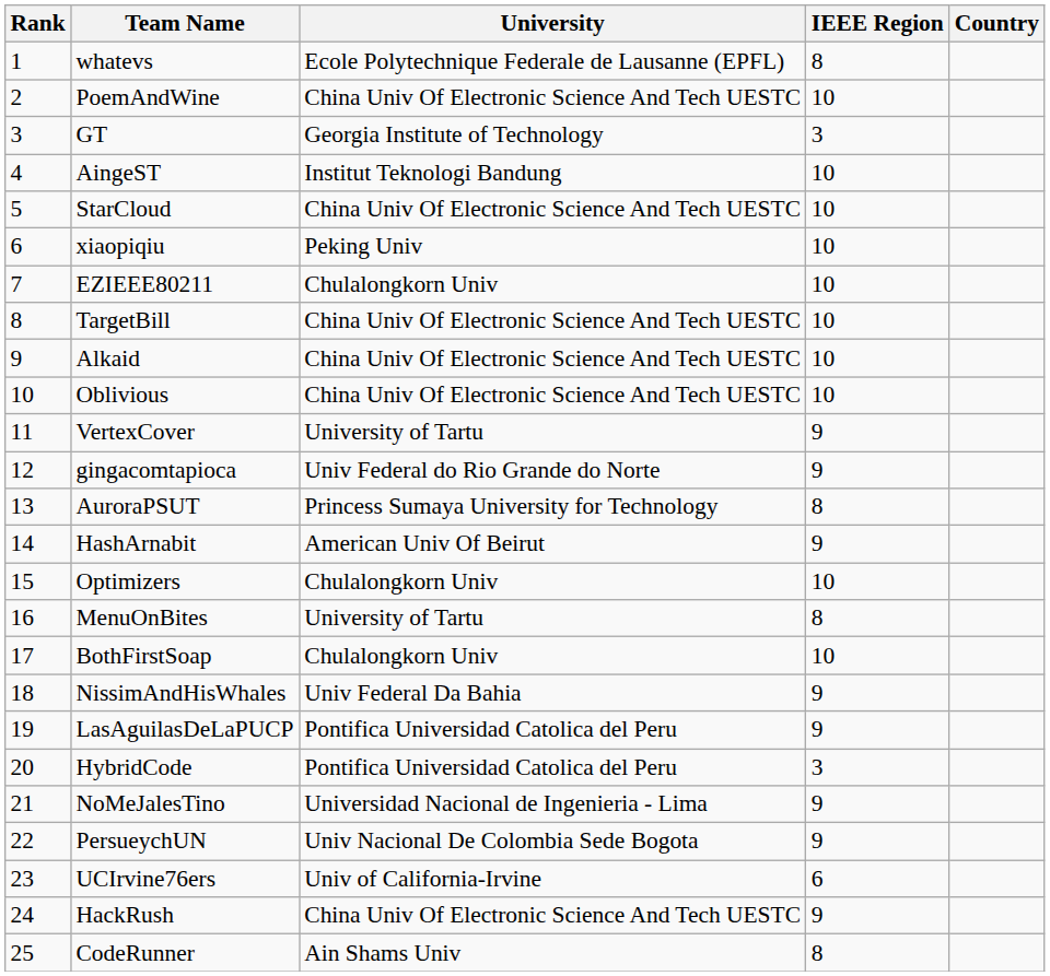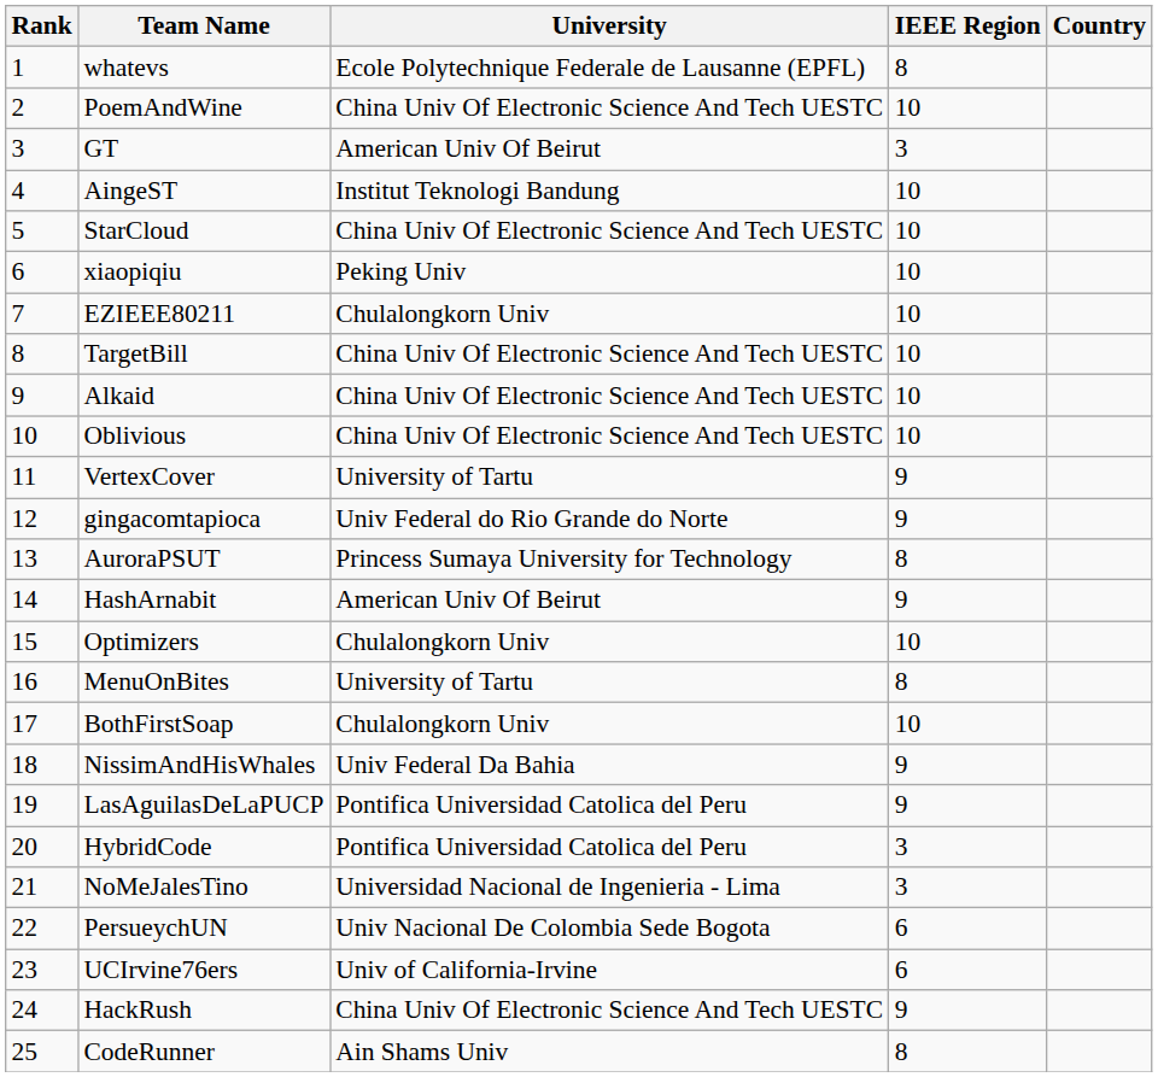GT | University: Georgia Institute of Technology -> American Univ Of Beirut
NoMeJalesTino | IEEE Region: 9 -> 3
PersueychUN | IEEE Region: 9 -> 6
